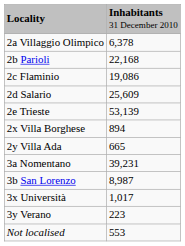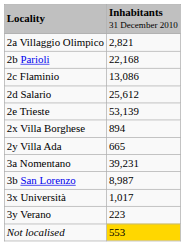2a Villaggio Olimpico | column 2: 6,378 -> 2,821
2c Flaminio | column 2: 19,086 -> 13,086
2d Salario | column 2: 25,609 -> 25,612
Not localised | column 2: no background -> gold background
